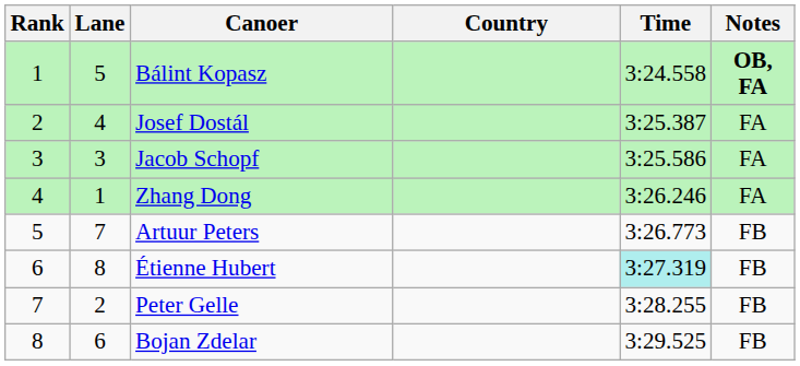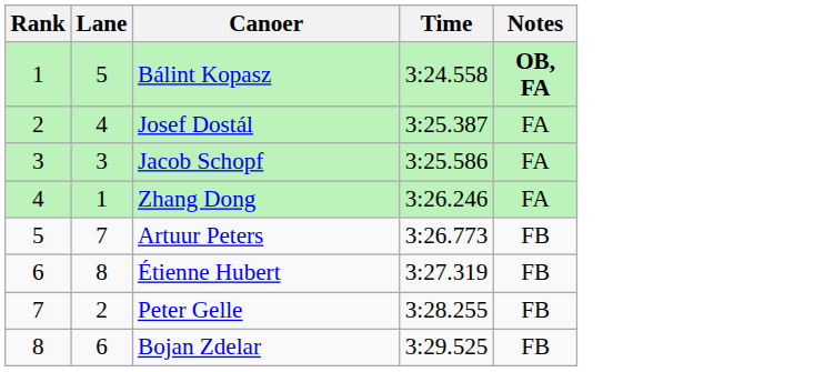- column: Country
Étienne Hubert | Time: paleturquoise background -> no background
